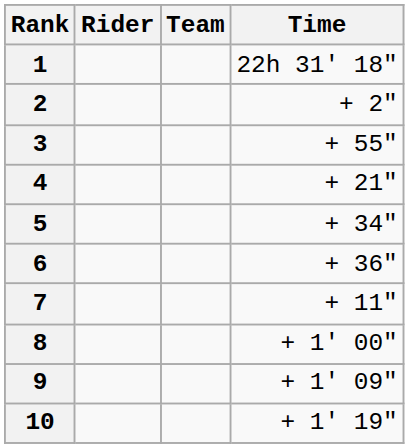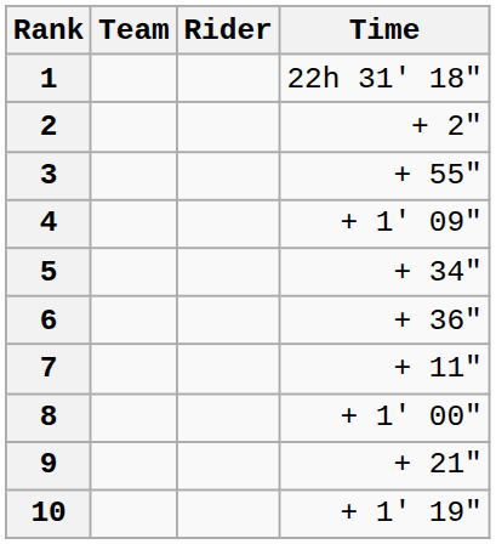columns swapped: Rider <-> Team
4 | Time: + 21" -> + 1' 09"
9 | Time: + 1' 09" -> + 21"
